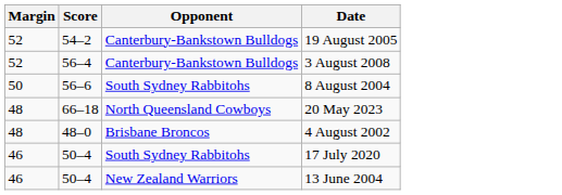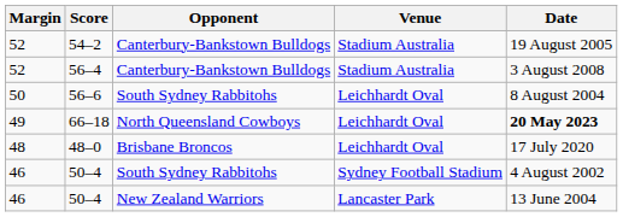+ column: Venue | Stadium Australia | Stadium Australia | Leichhardt Oval | Leichhardt Oval | Leichhardt Oval | Sydney Football Stadium | Lancaster Park
66–18 | Margin: 48 -> 49
66–18 | Date: normal -> bold
48–0 | Date: 4 August 2002 -> 17 July 2020
50–4 / South Sydney Rabbitohs | Date: 17 July 2020 -> 4 August 2002
